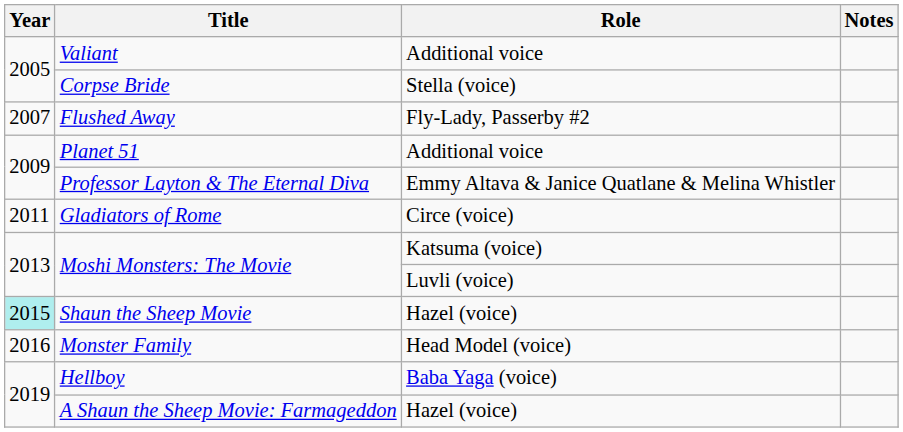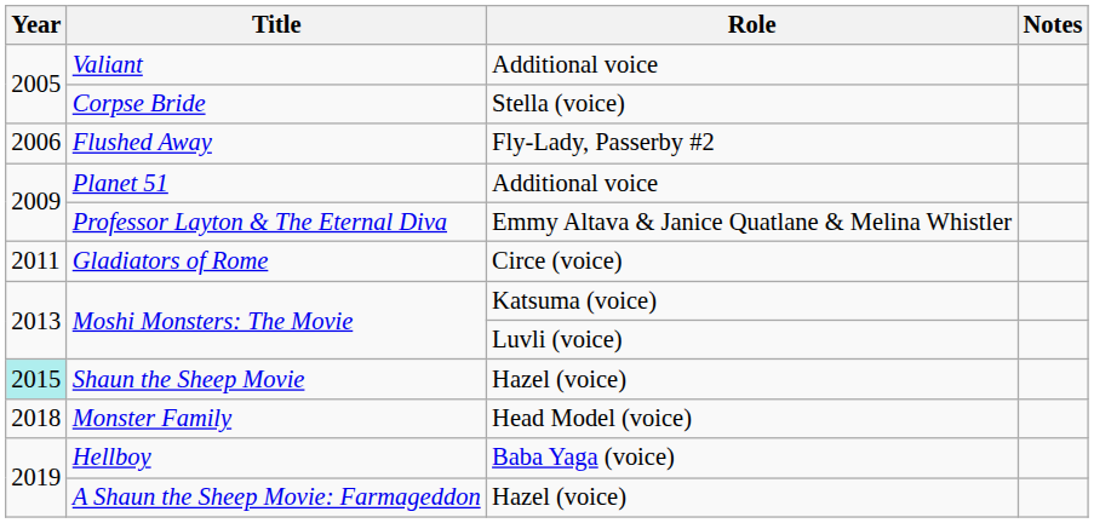Flushed Away | Year: 2007 -> 2006
Monster Family | Year: 2016 -> 2018
